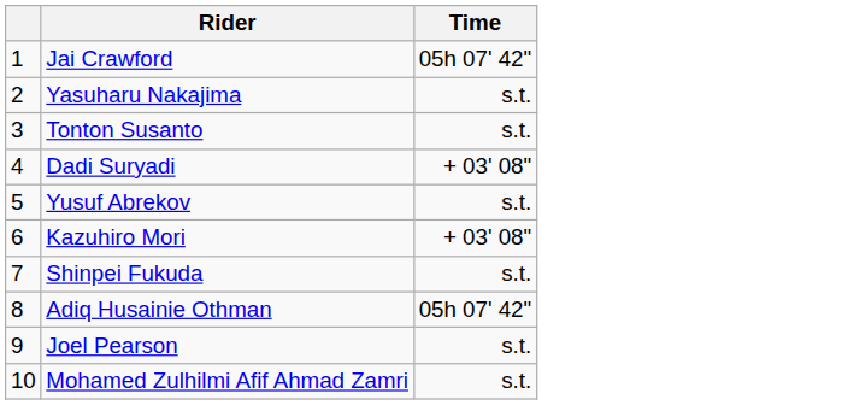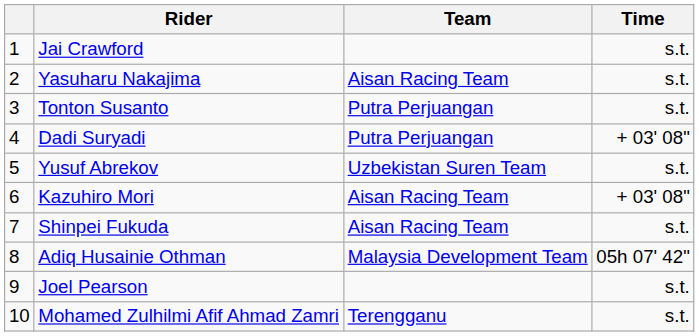+ column: Team | Aisan Racing Team | Putra Perjuangan | Putra Perjuangan | Uzbekistan Suren Team | Aisan Racing Team | Aisan Racing Team | Malaysia Development Team | Terengganu
Jai Crawford | Time: 05h 07' 42" -> s.t.
